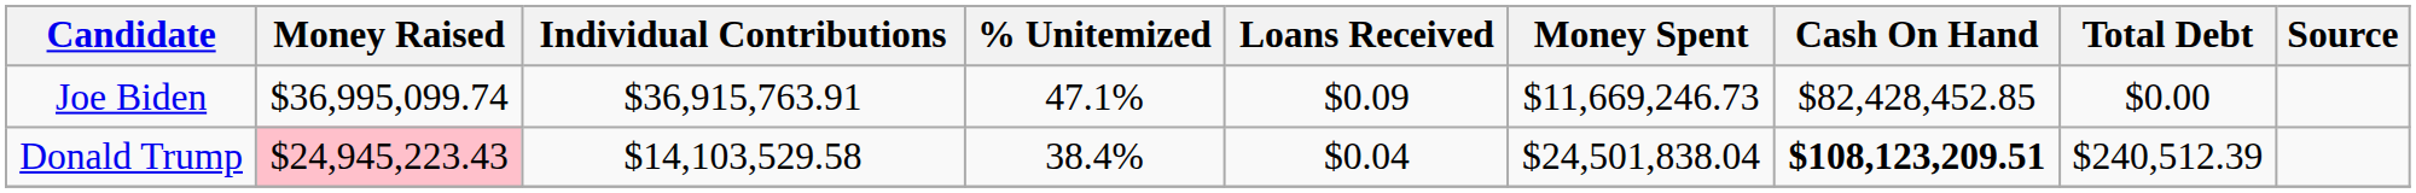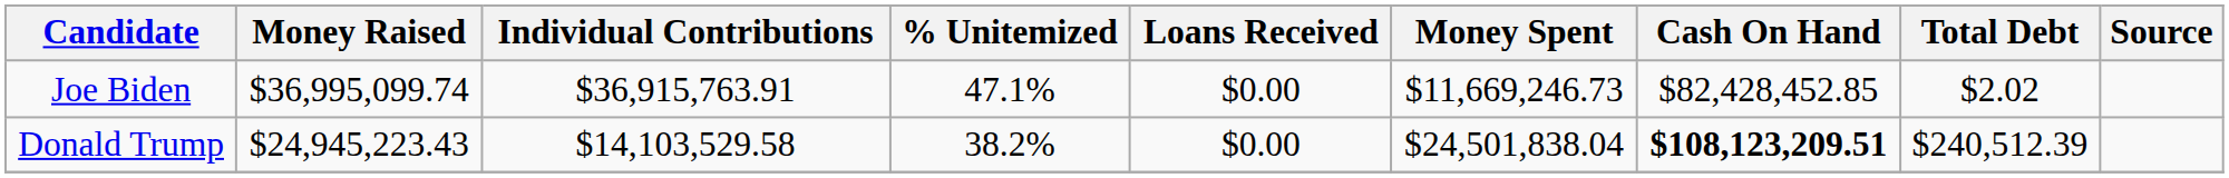Joe Biden | Loans Received: $0.09 -> $0.00
Joe Biden | Total Debt: $0.00 -> $2.02
Donald Trump | Money Raised: pink background -> no background
Donald Trump | % Unitemized: 38.4% -> 38.2%
Donald Trump | Loans Received: $0.04 -> $0.00
